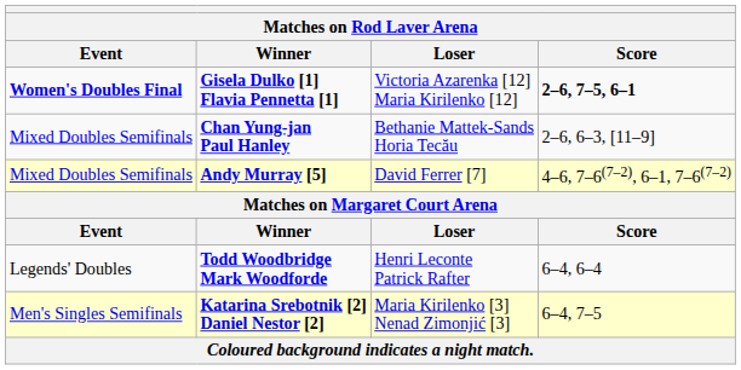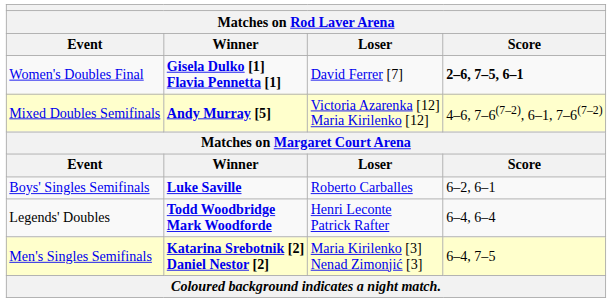Gisela Dulko [1] Flavia Pennetta [1] | Event: bold -> normal
Gisela Dulko [1] Flavia Pennetta [1] | Loser: Victoria Azarenka [12] Maria Kirilenko [12] -> David Ferrer [7]
- row: Mixed Doubles Semifinals | Chan Yung-jan Paul Hanley | Bethanie Mattek-Sands Horia Tecău | 2–6, 6–3, [11–9]
Andy Murray [5] | Loser: David Ferrer [7] -> Victoria Azarenka [12] Maria Kirilenko [12]
+ row: Boys' Singles Semifinals | Luke Saville | Roberto Carballes | 6–2, 6–1
